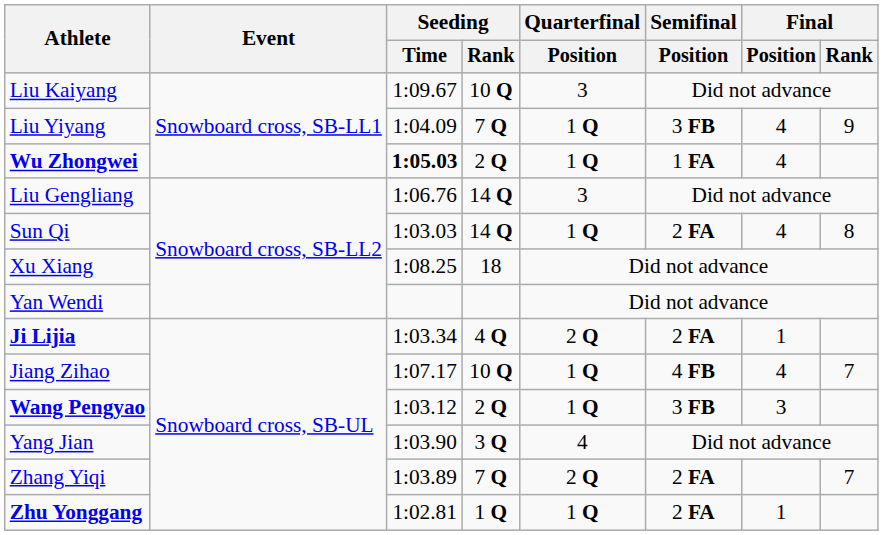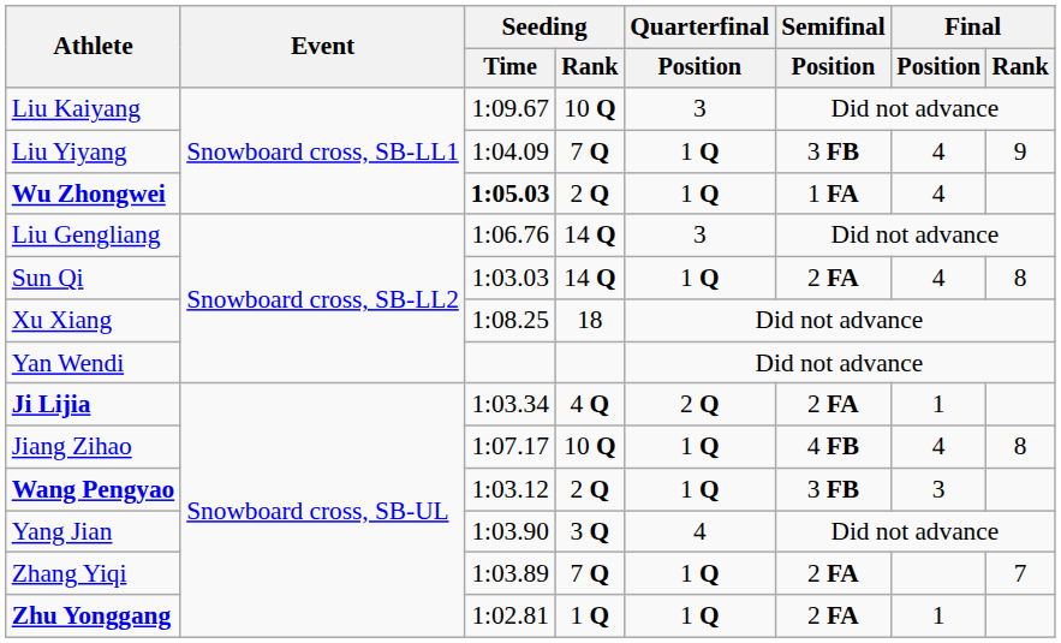Jiang Zihao | Final / Rank: 7 -> 8
Zhang Yiqi | Quarterfinal / Position: 2 Q -> 1 Q
